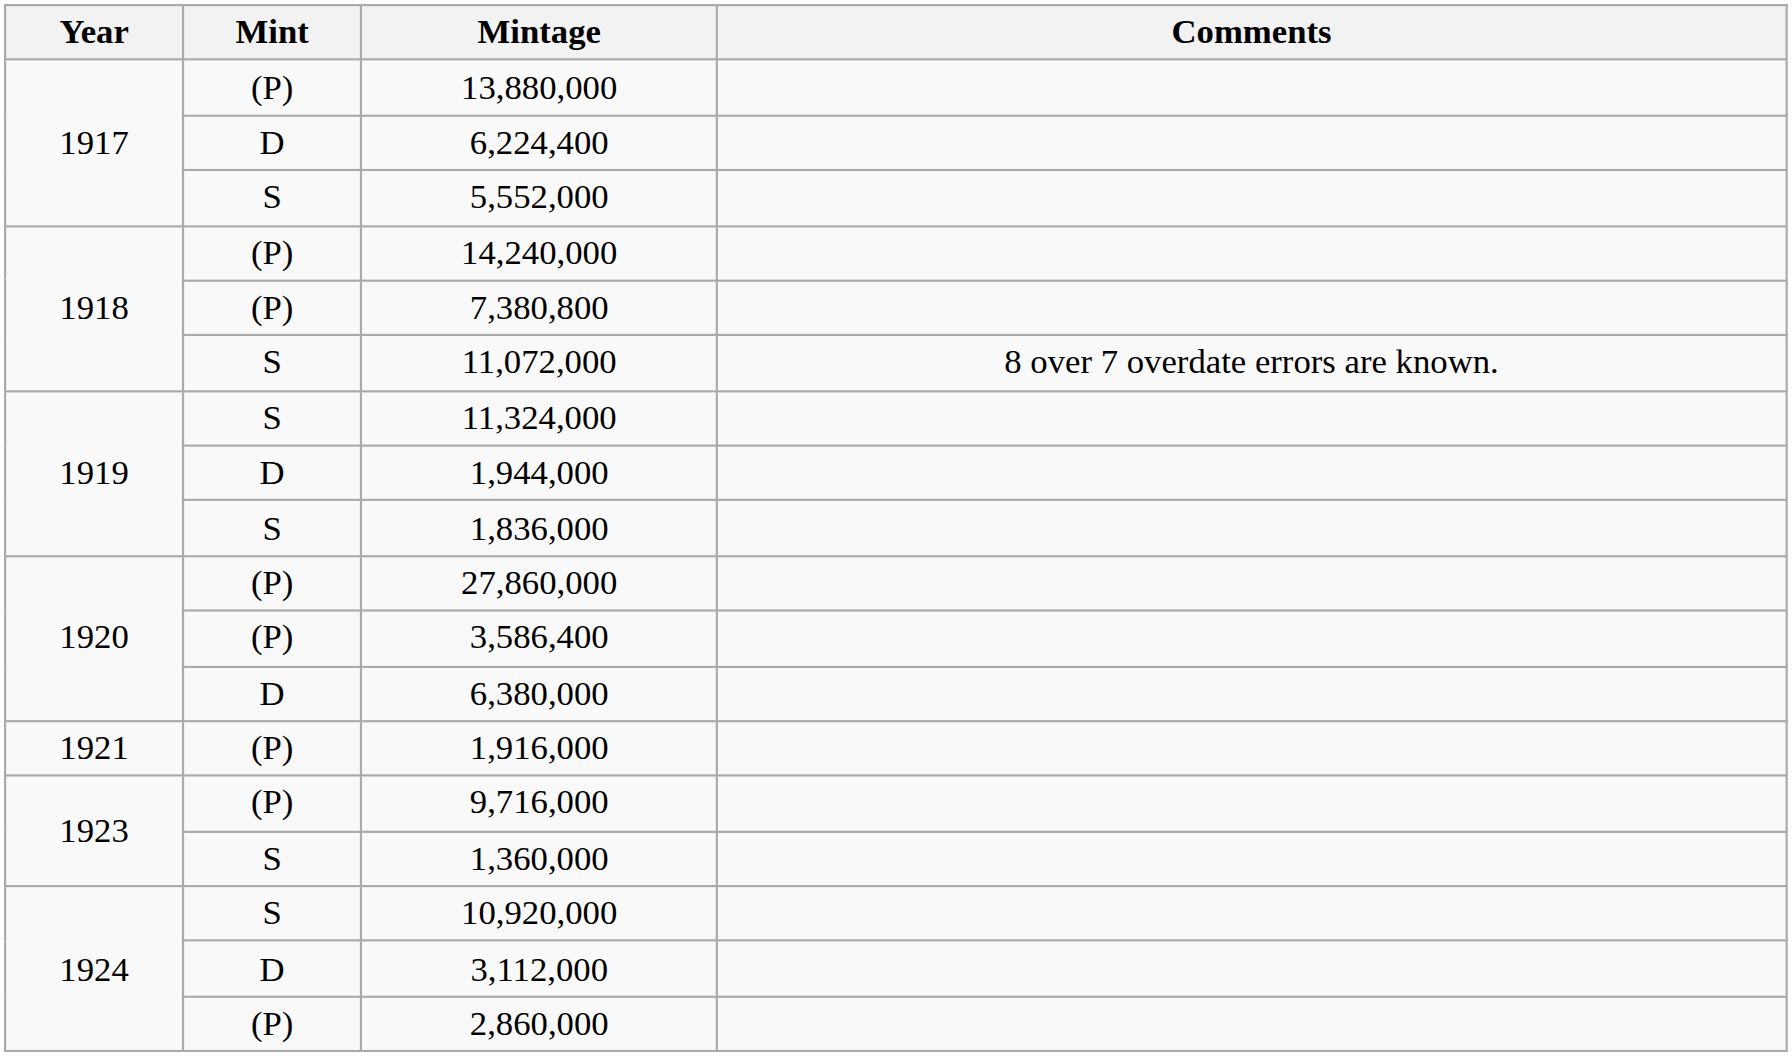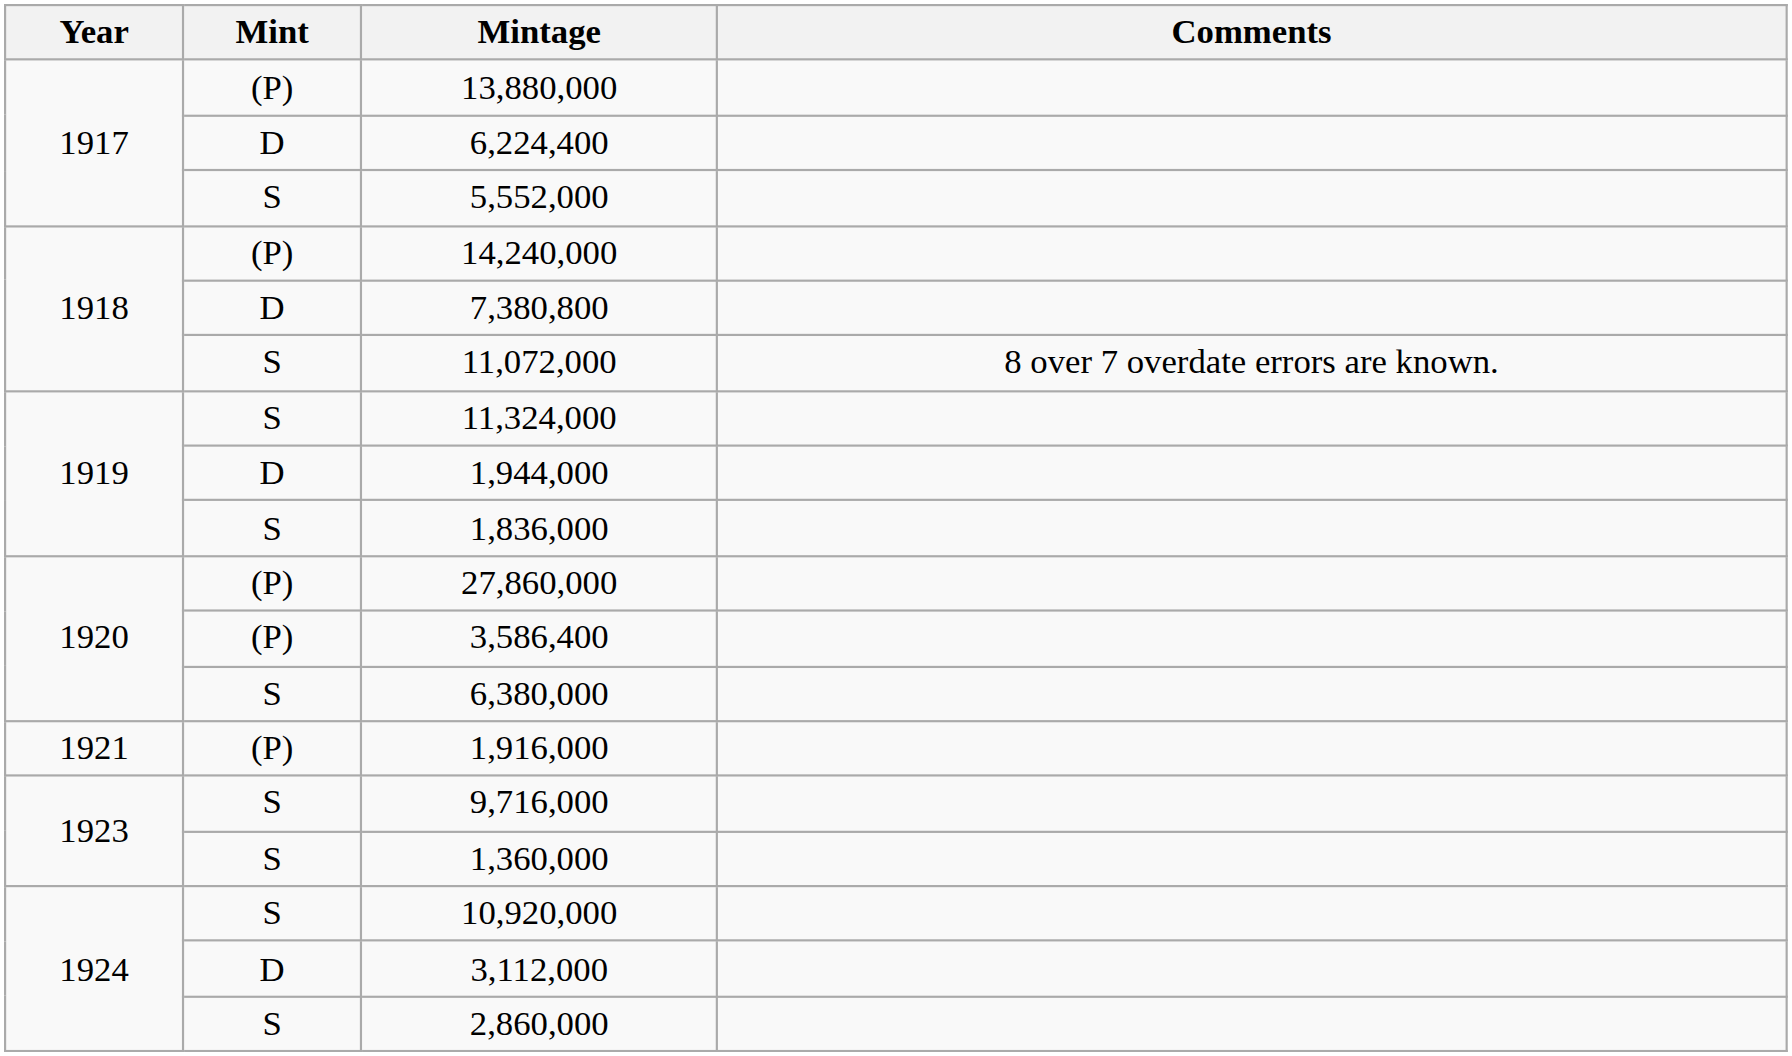7,380,800 | Mint: (P) -> D
6,380,000 | Mint: D -> S
9,716,000 | Mint: (P) -> S
2,860,000 | Mint: (P) -> S
